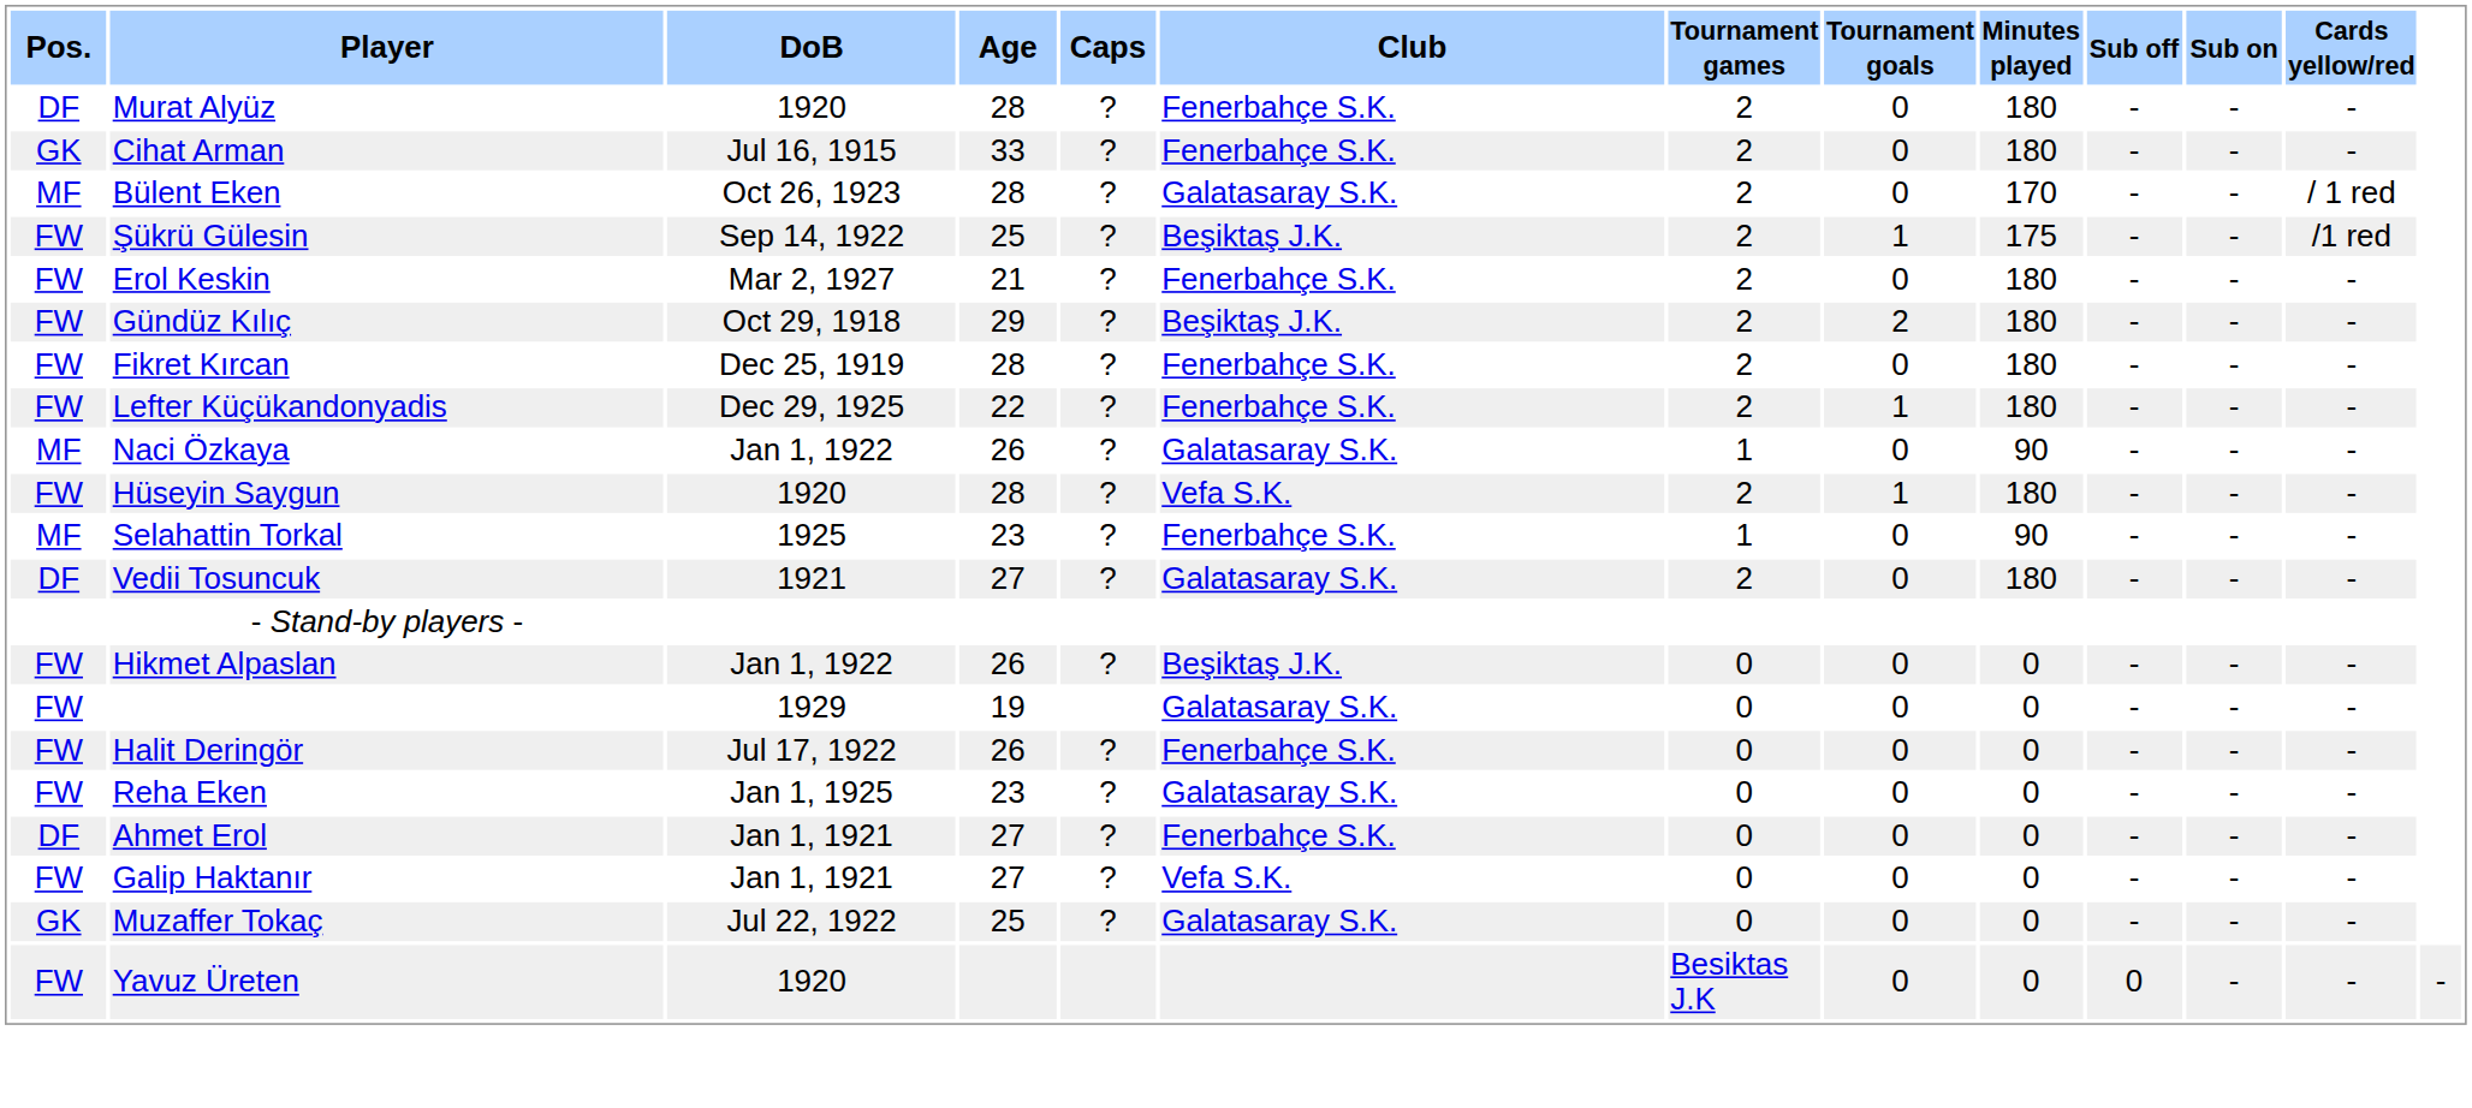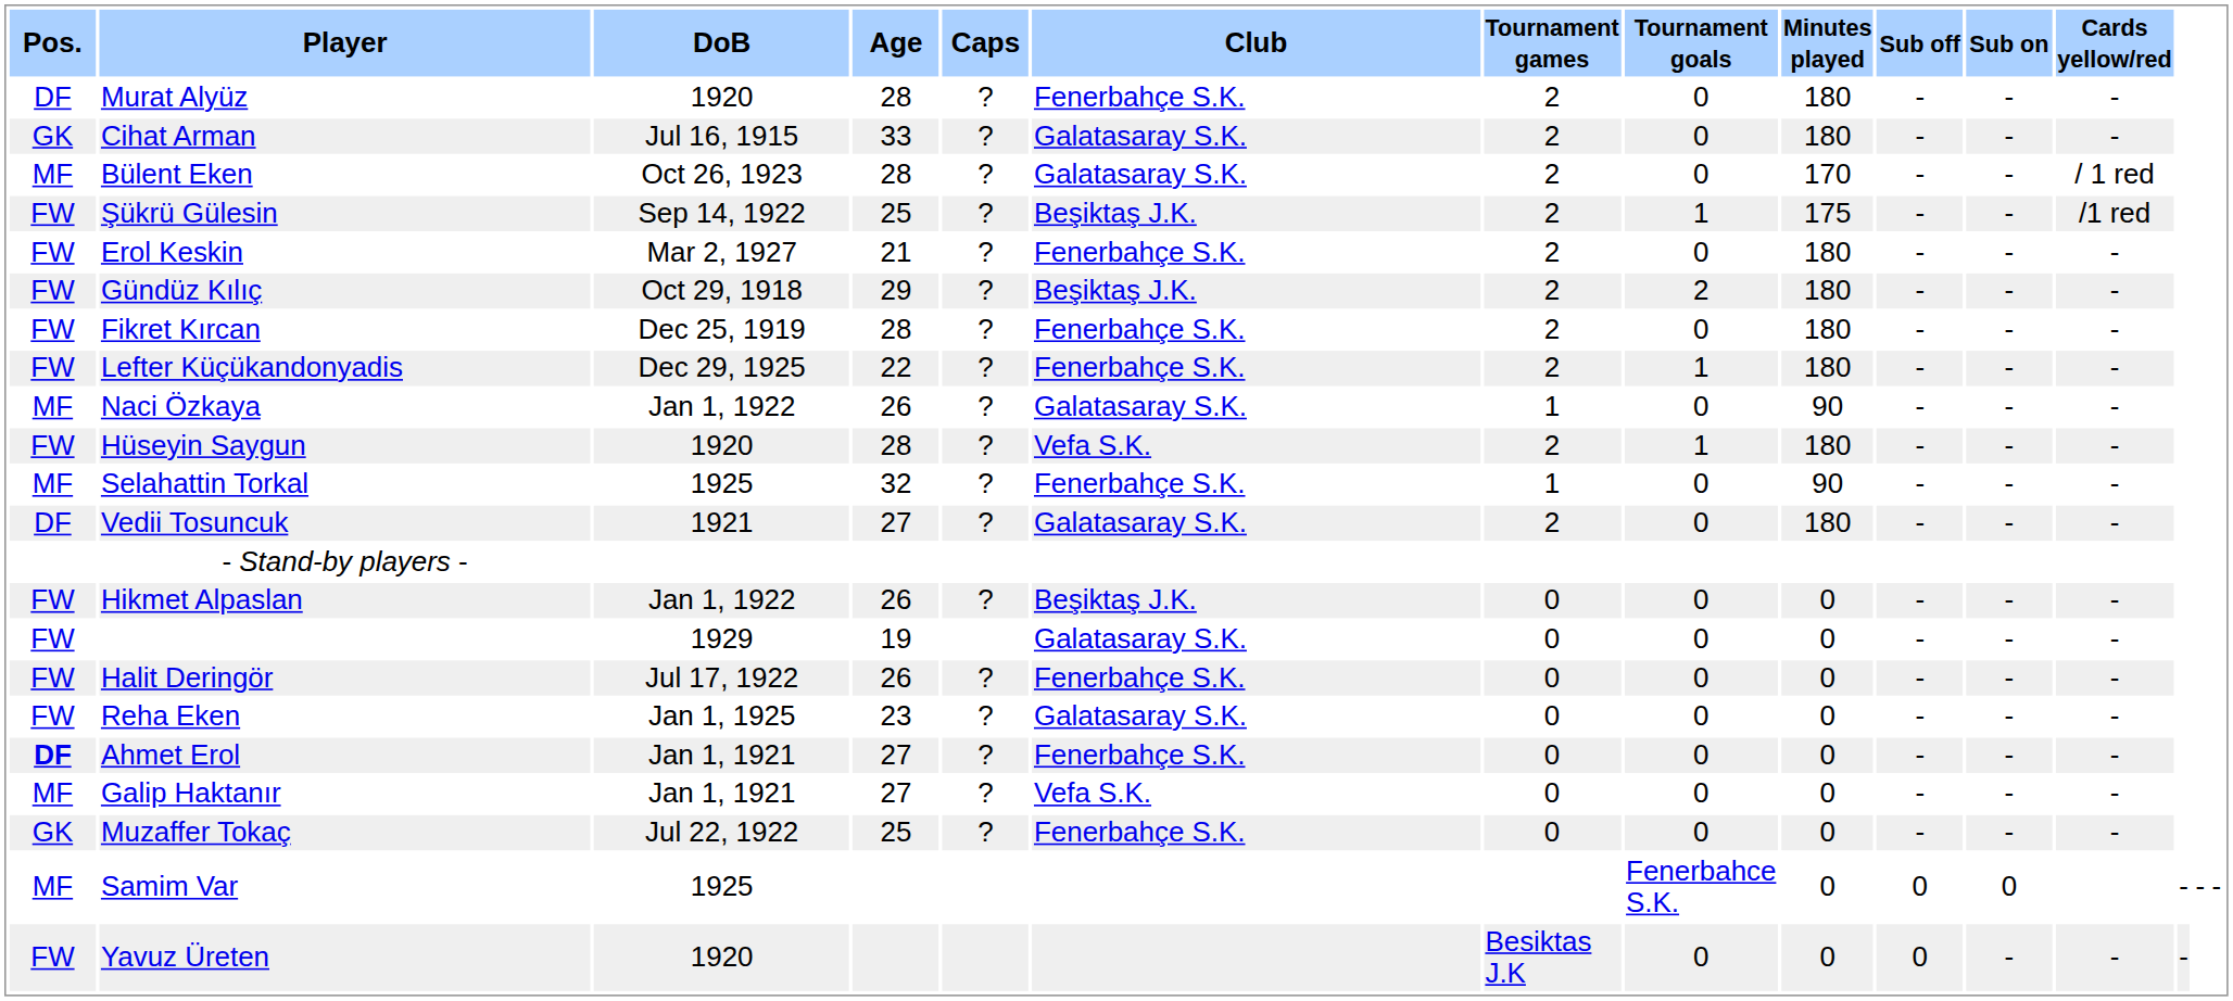Cihat Arman | Club: Fenerbahçe S.K. -> Galatasaray S.K.
Selahattin Torkal | Age: 23 -> 32
Ahmet Erol | Pos.: normal -> bold
Galip Haktanır | Pos.: FW -> MF
Muzaffer Tokaç | Club: Galatasaray S.K. -> Fenerbahçe S.K.
+ row: MF | Samim Var | 1925 | Fenerbahce S.K. | 0 | 0 | 0 | - | - | -
